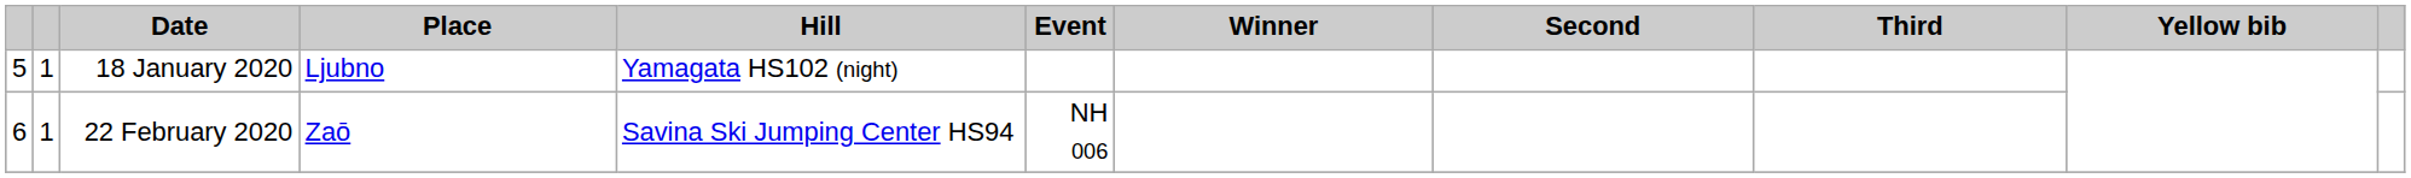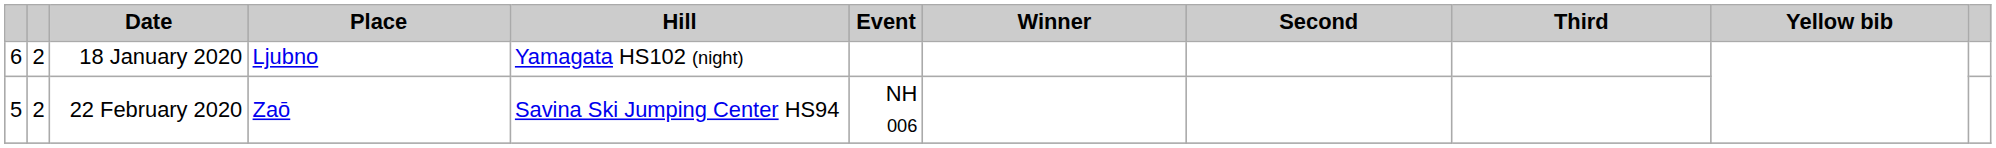18 January 2020 | column 1: 5 -> 6
18 January 2020 | column 2: 1 -> 2
22 February 2020 | column 1: 6 -> 5
22 February 2020 | column 2: 1 -> 2
